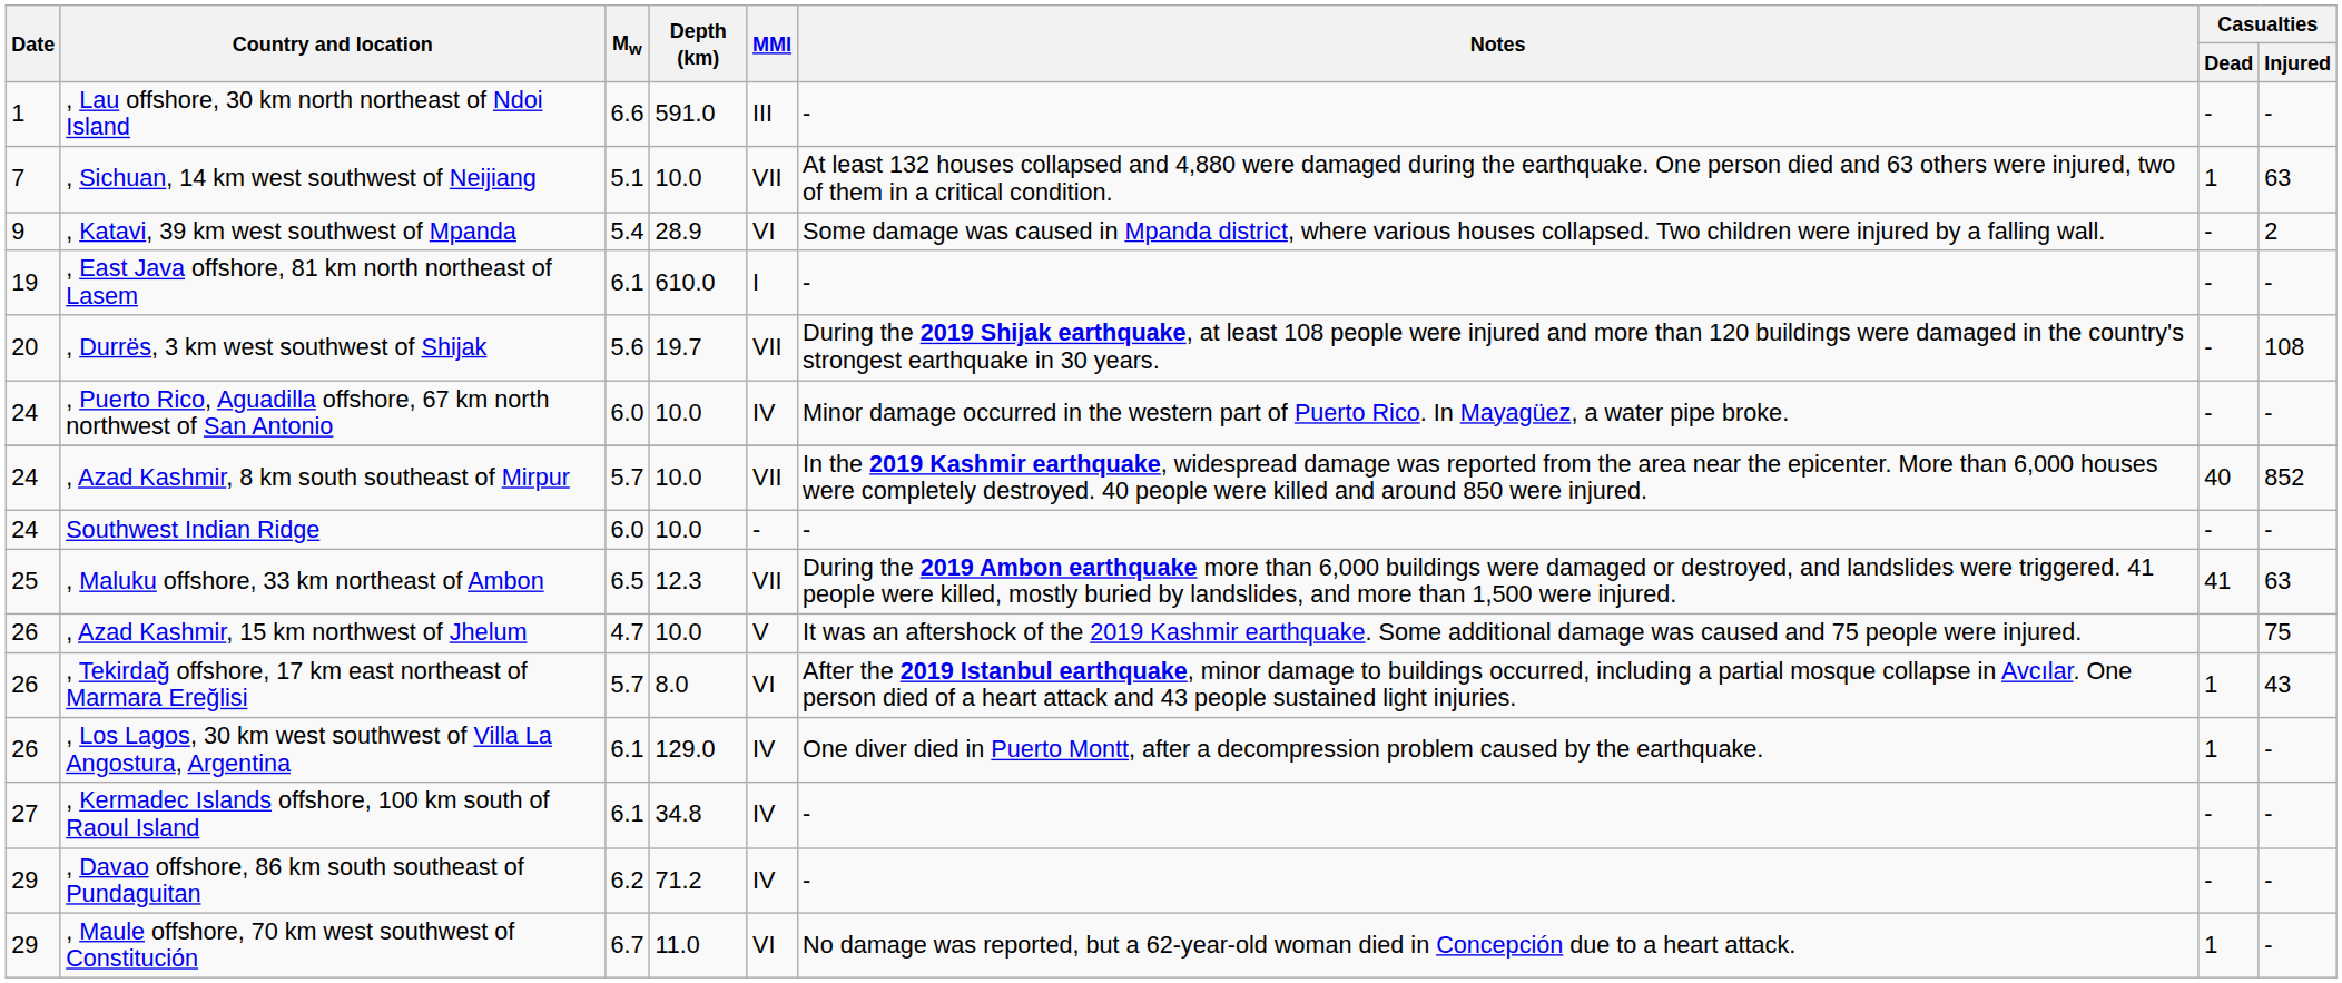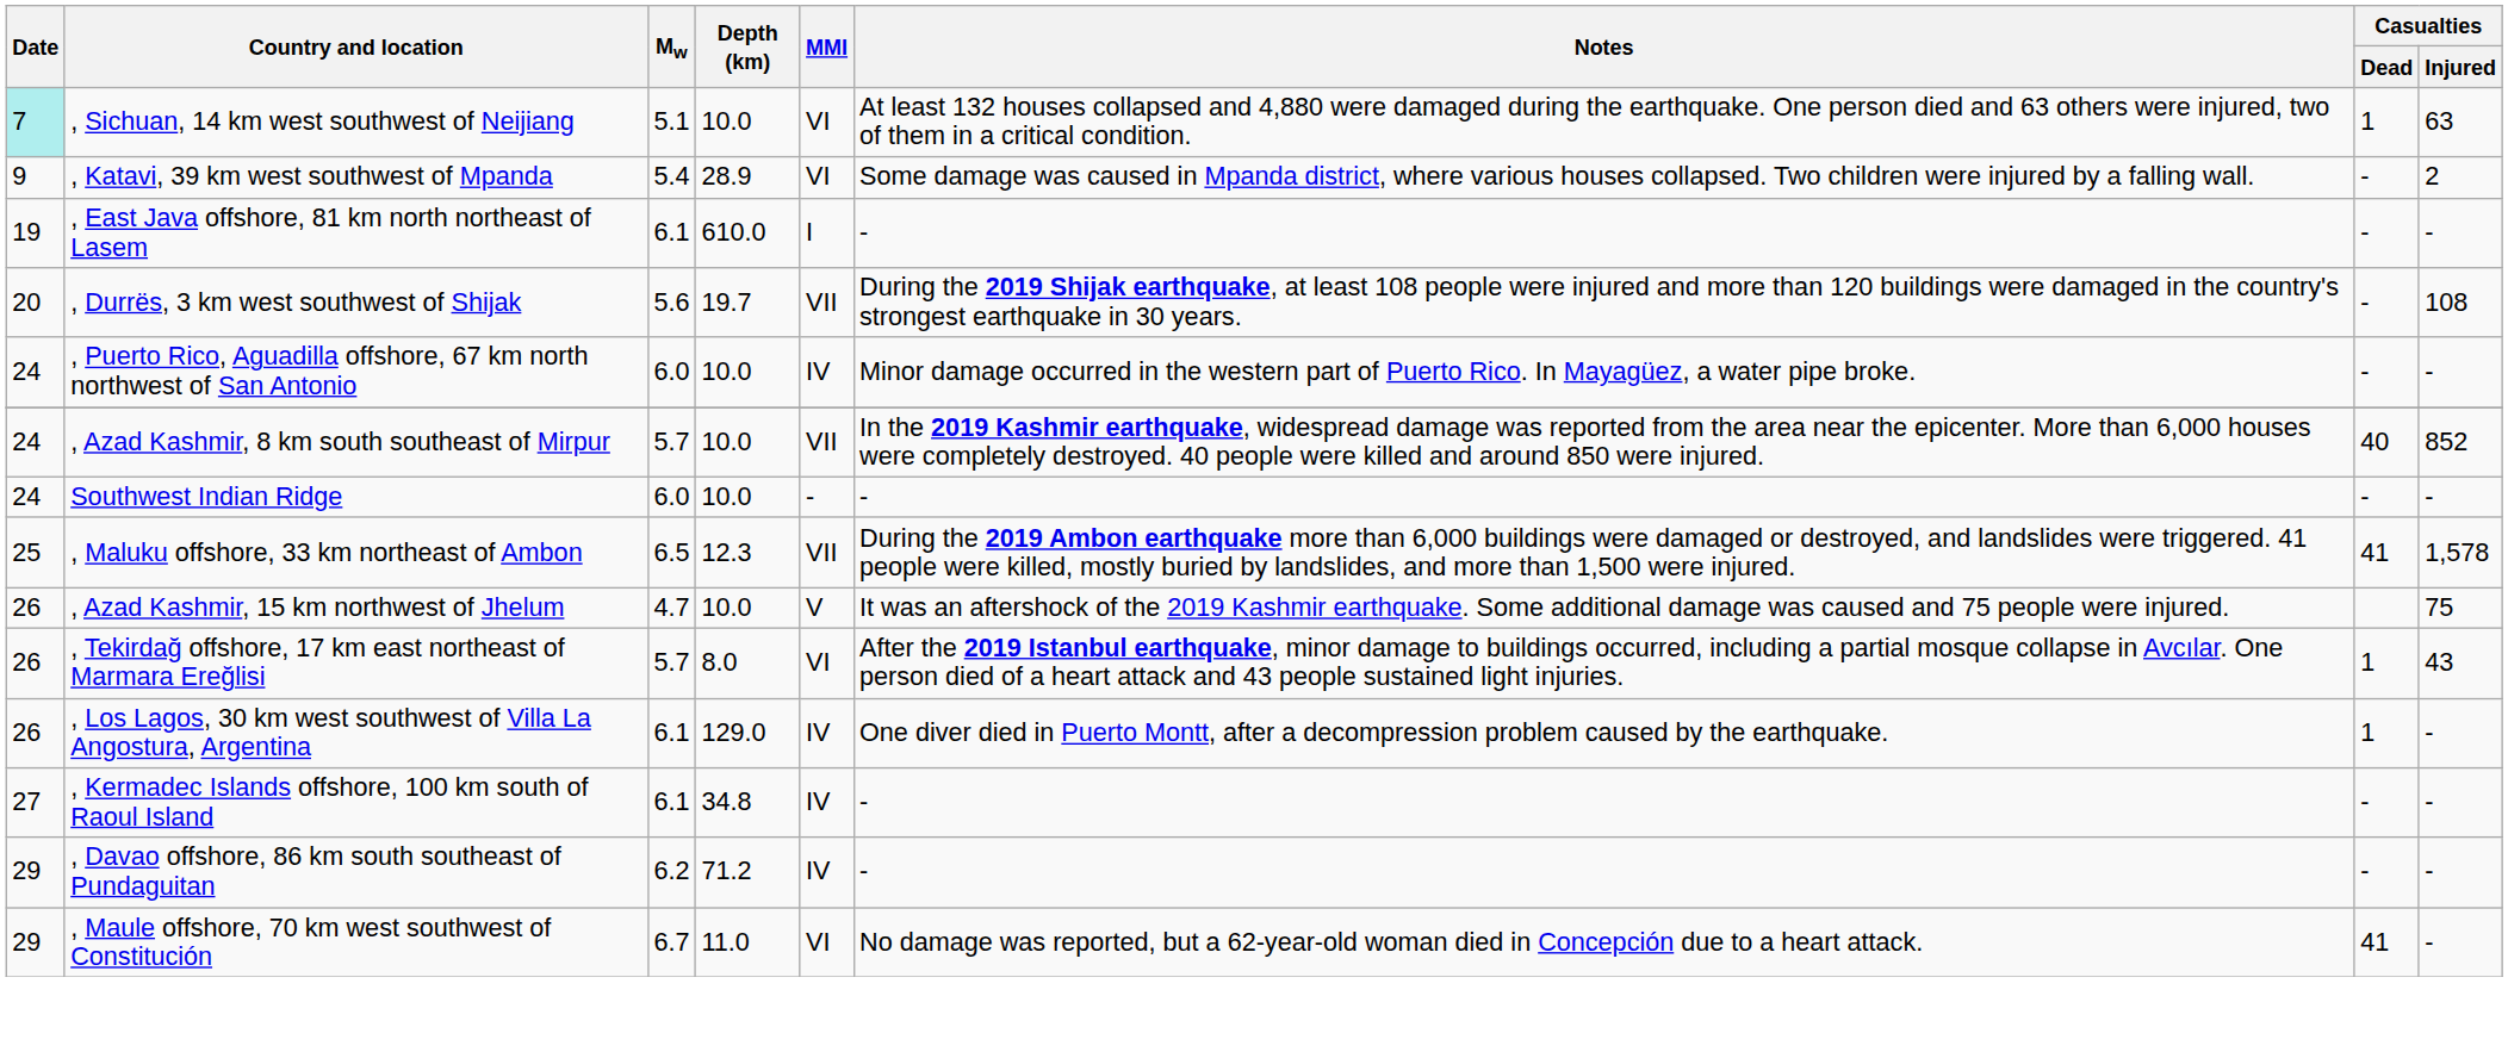- row: 1 | , Lau offshore, 30 km north northeast of Ndoi Island | 6.6 | 591.0 | III | - | - | -
, Sichuan, 14 km west southwest of Neijiang | Date: no background -> paleturquoise background
, Sichuan, 14 km west southwest of Neijiang | MMI: VII -> VI
, Maluku offshore, 33 km northeast of Ambon | Casualties / Injured: 63 -> 1,578
, Maule offshore, 70 km west southwest of Constitución | Casualties / Dead: 1 -> 41
